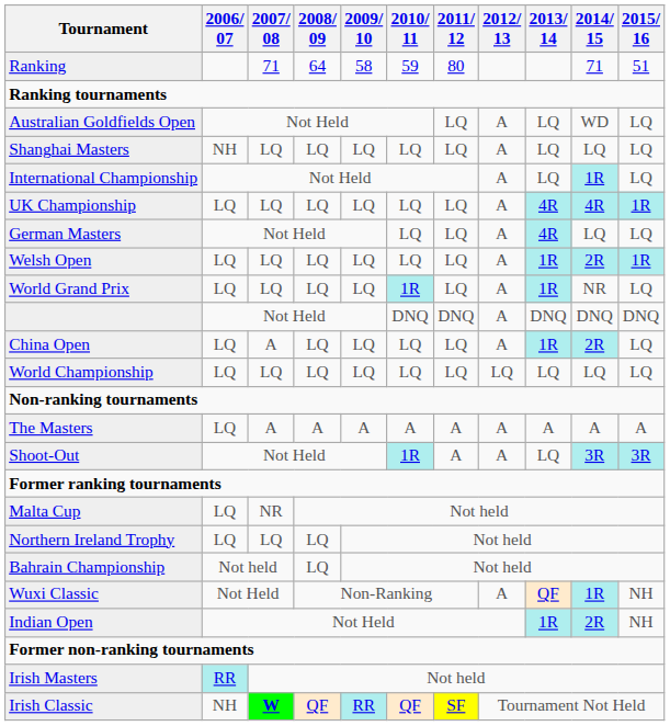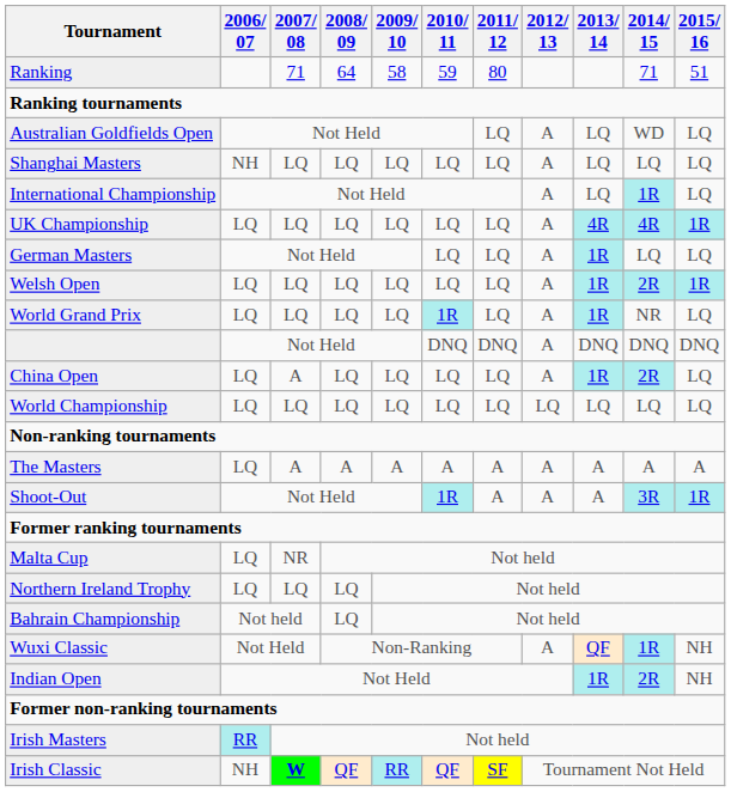German Masters | 2013/ 14: 4R -> 1R
Shoot-Out | 2013/ 14: LQ -> A
Shoot-Out | 2015/ 16: 3R -> 1R
